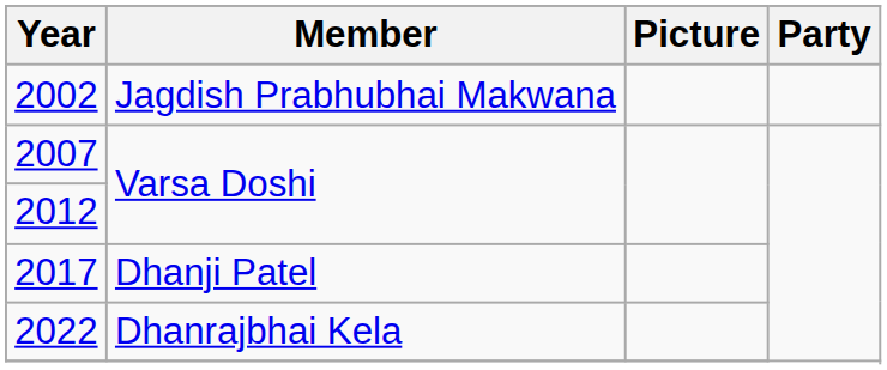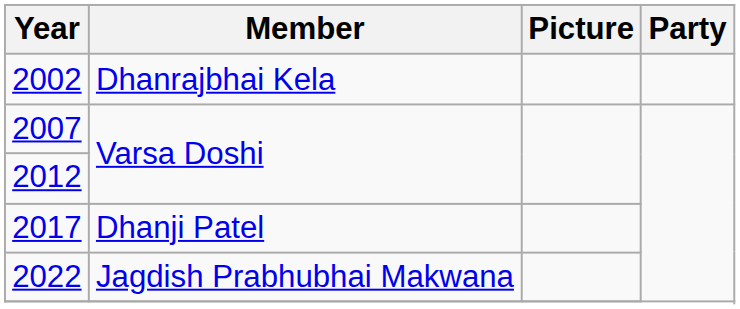2002 | Member: Jagdish Prabhubhai Makwana -> Dhanrajbhai Kela
2022 | Member: Dhanrajbhai Kela -> Jagdish Prabhubhai Makwana
